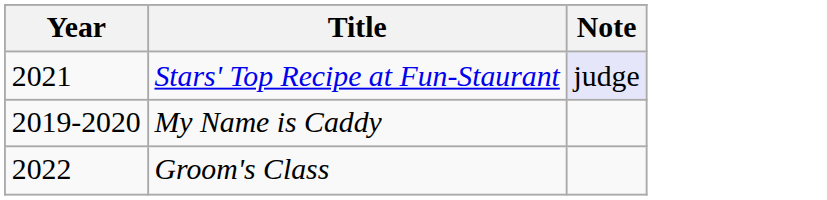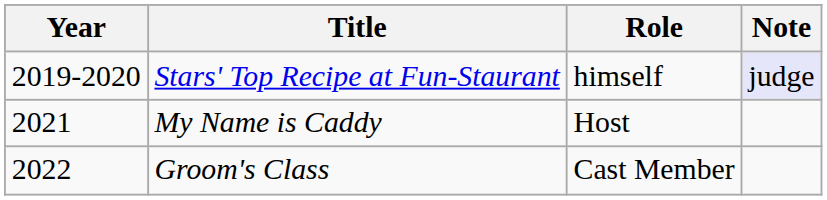+ column: Role | himself | Host | Cast Member
Stars' Top Recipe at Fun-Staurant | Year: 2021 -> 2019-2020
My Name is Caddy | Year: 2019-2020 -> 2021
